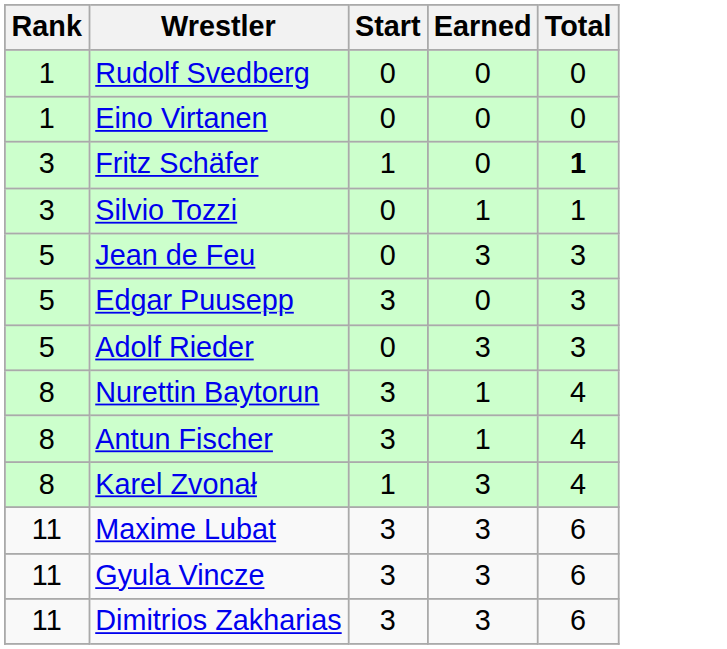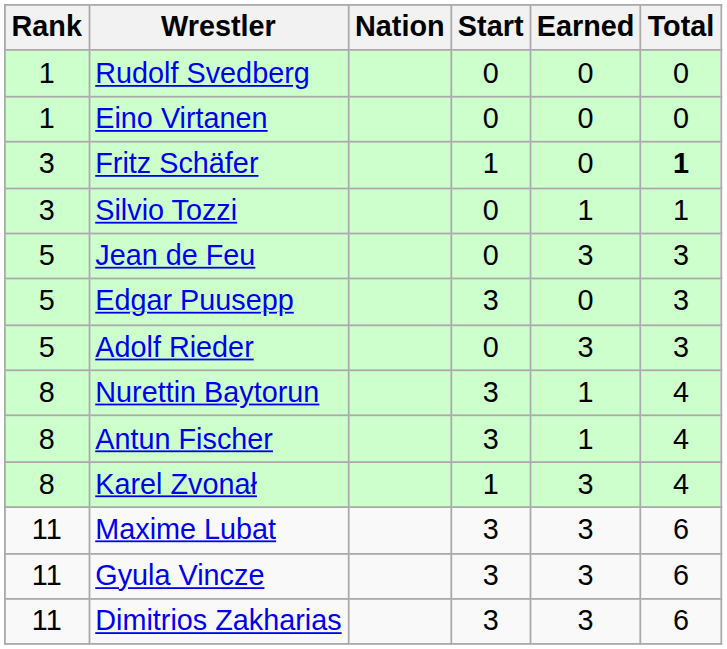+ column: Nation
